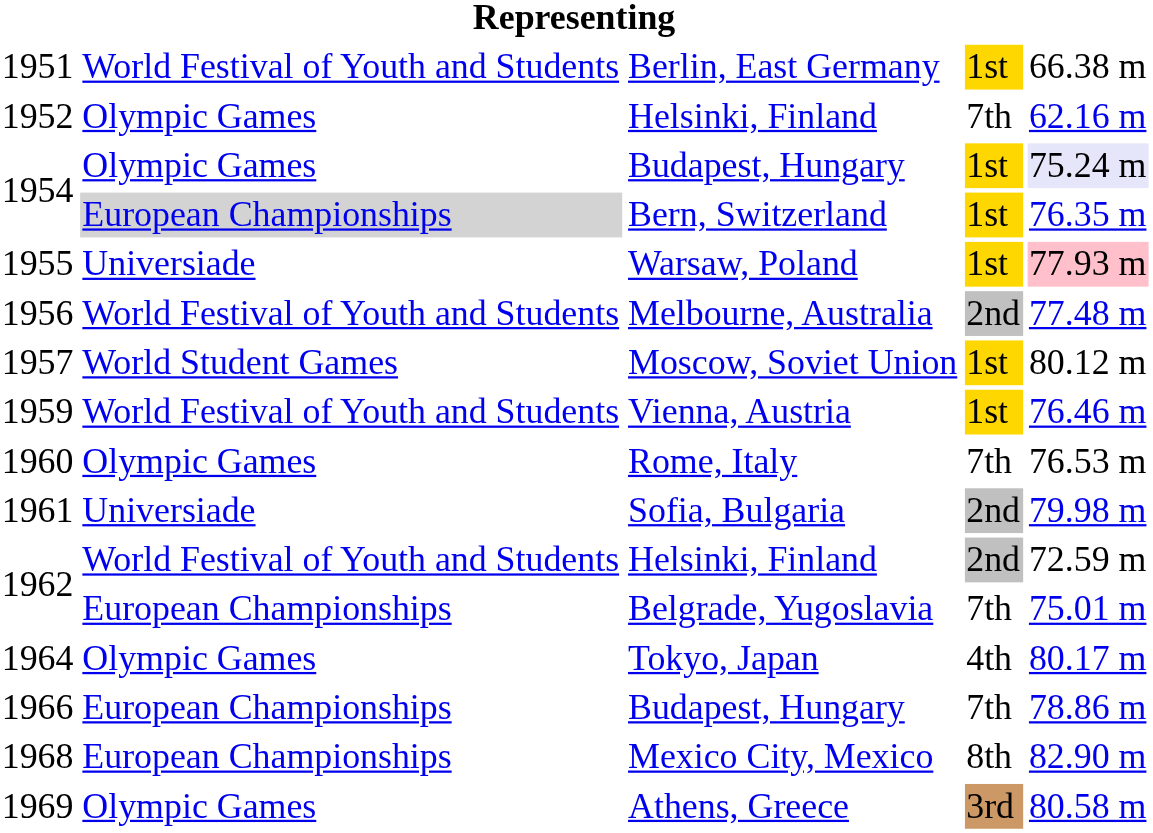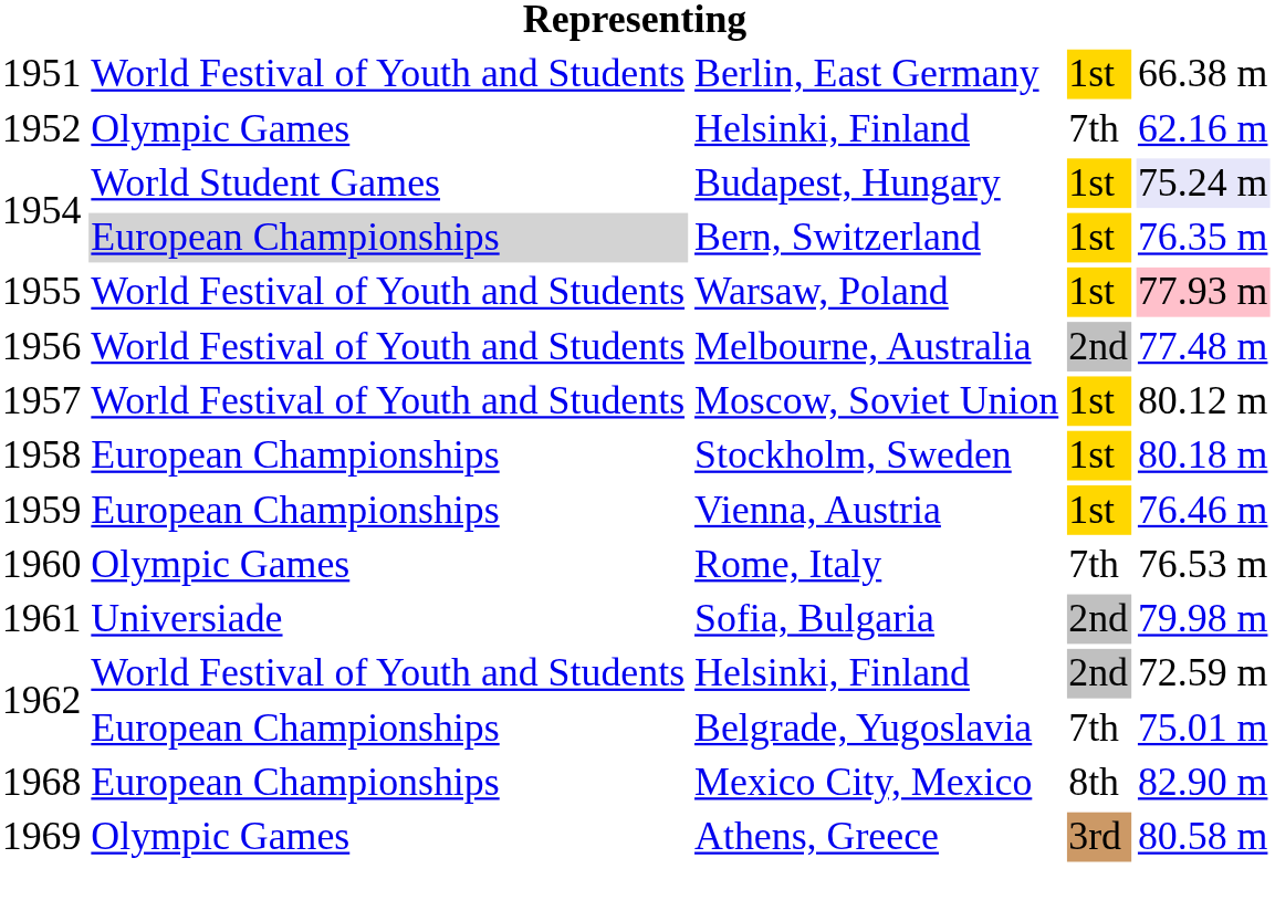1954 / Budapest, Hungary | column 2: Olympic Games -> World Student Games
1955 | column 2: Universiade -> World Festival of Youth and Students
1957 | column 2: World Student Games -> World Festival of Youth and Students
+ row: 1958 | European Championships | Stockholm, Sweden | 1st | 80.18 m
1959 | column 2: World Festival of Youth and Students -> European Championships
- row: 1964 | Olympic Games | Tokyo, Japan | 4th | 80.17 m
- row: 1966 | European Championships | Budapest, Hungary | 7th | 78.86 m
